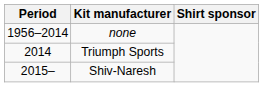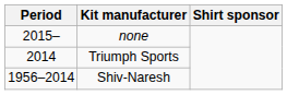none | Period: 1956–2014 -> 2015–
Shiv-Naresh | Period: 2015– -> 1956–2014
